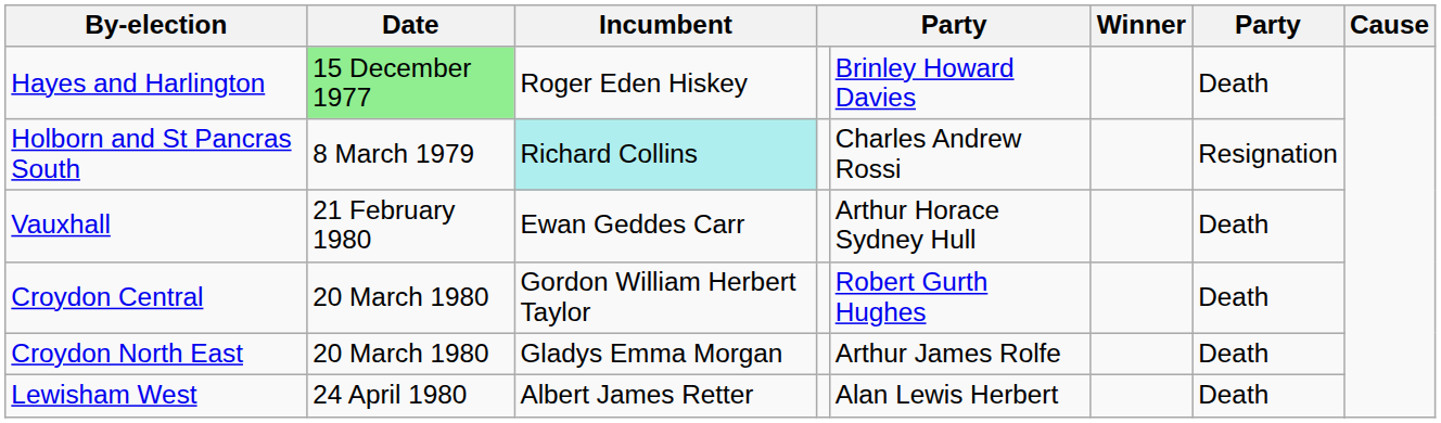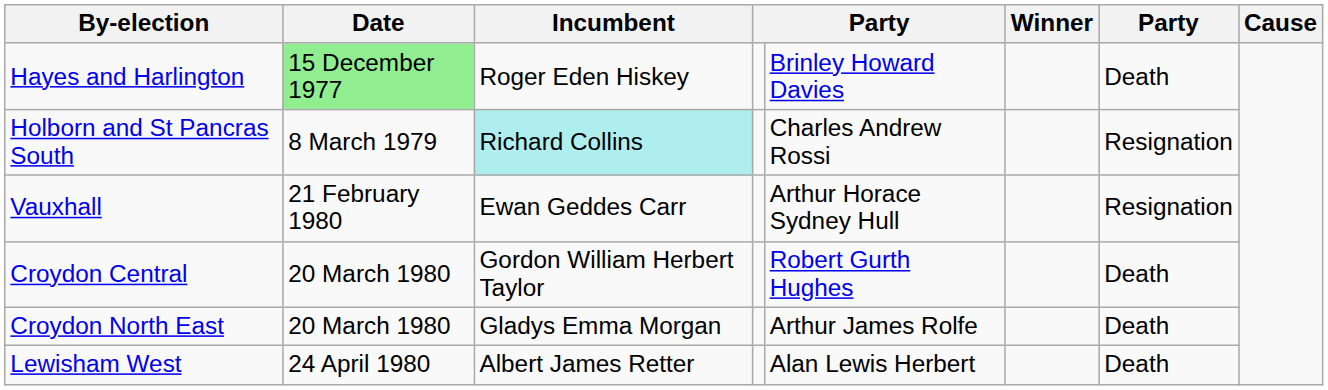Vauxhall | column 7: Death -> Resignation
